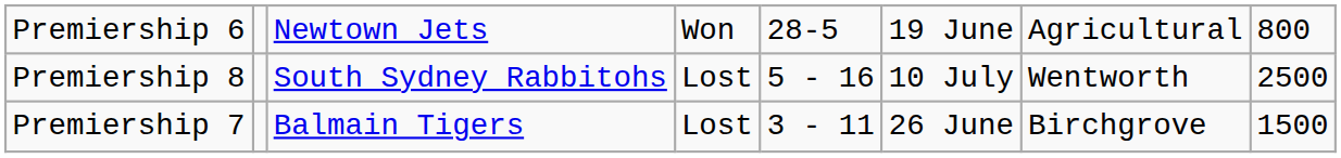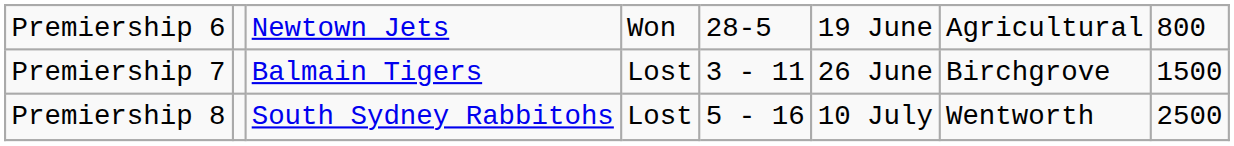rows swapped: Premiership 7 <-> Premiership 8
